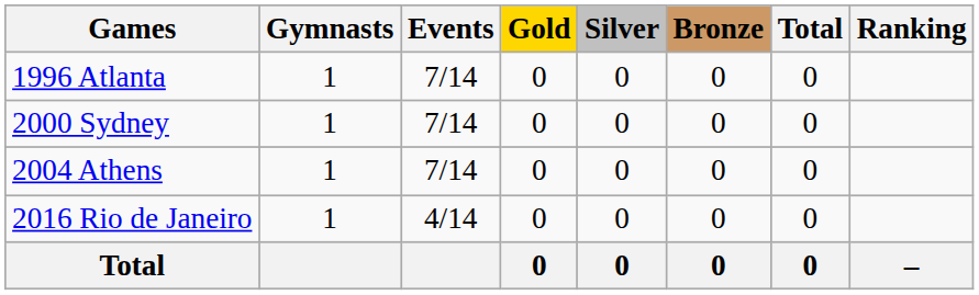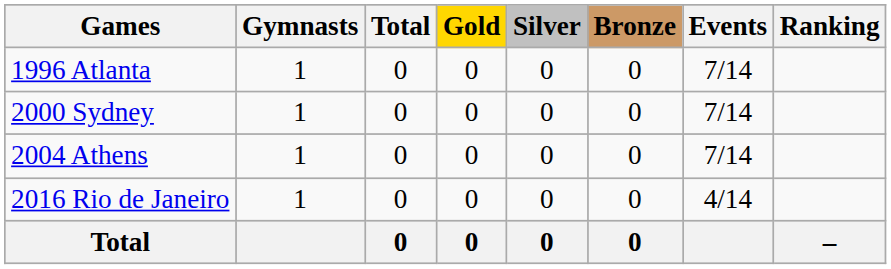columns swapped: Events <-> Total
